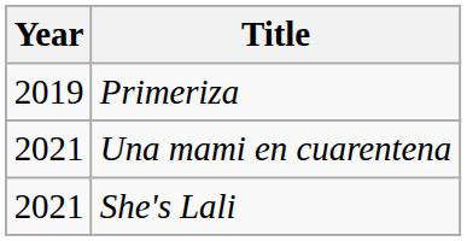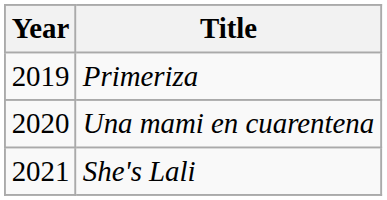Una mami en cuarentena | Year: 2021 -> 2020
